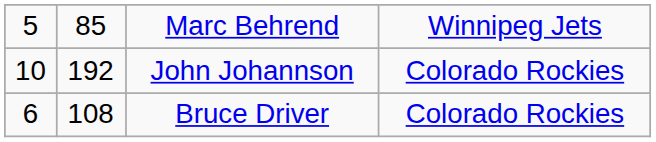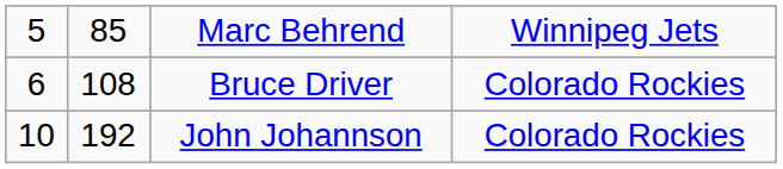rows swapped: Bruce Driver <-> John Johannson
